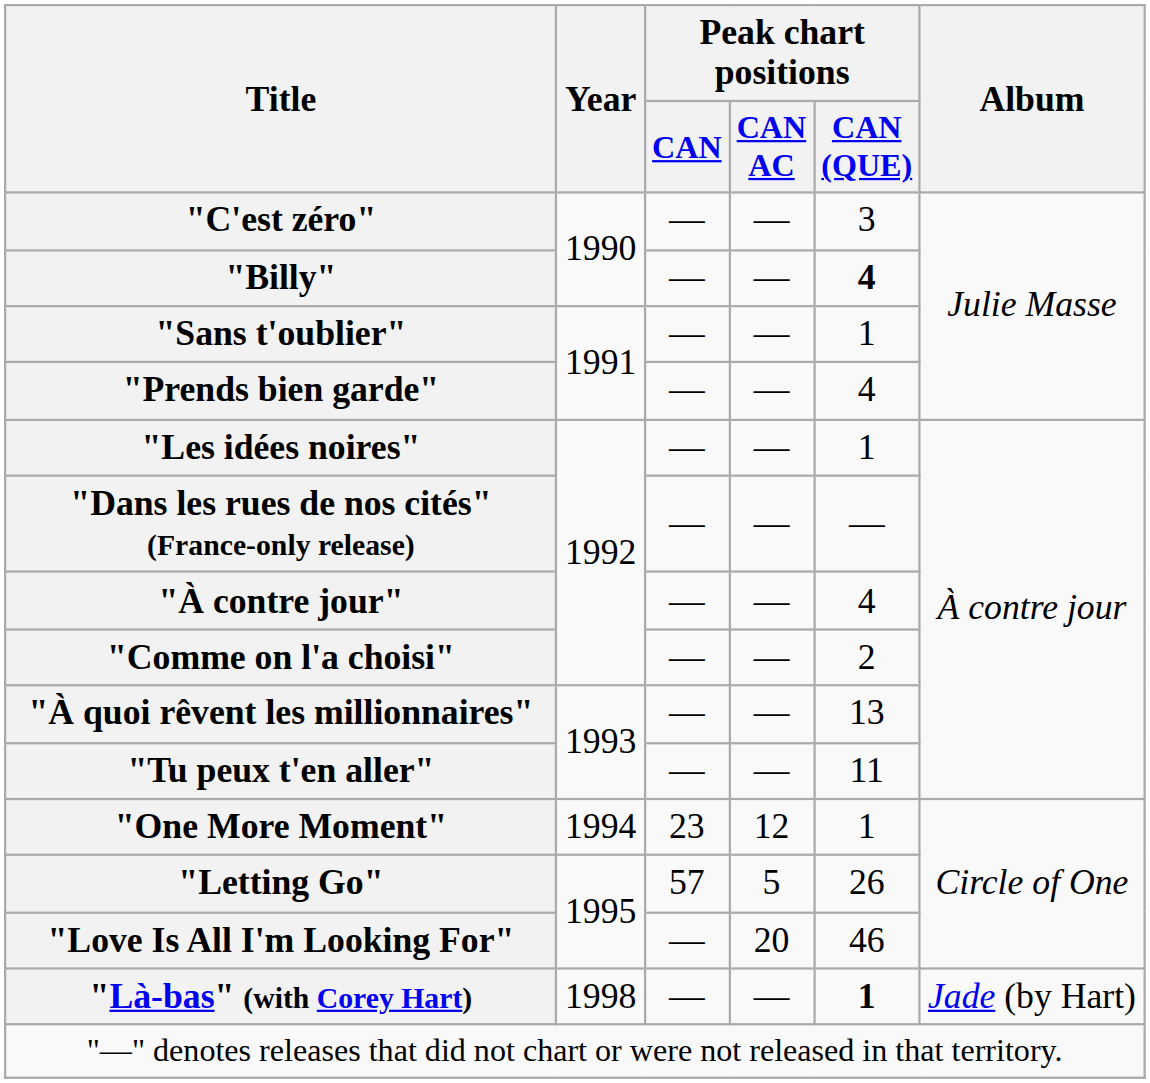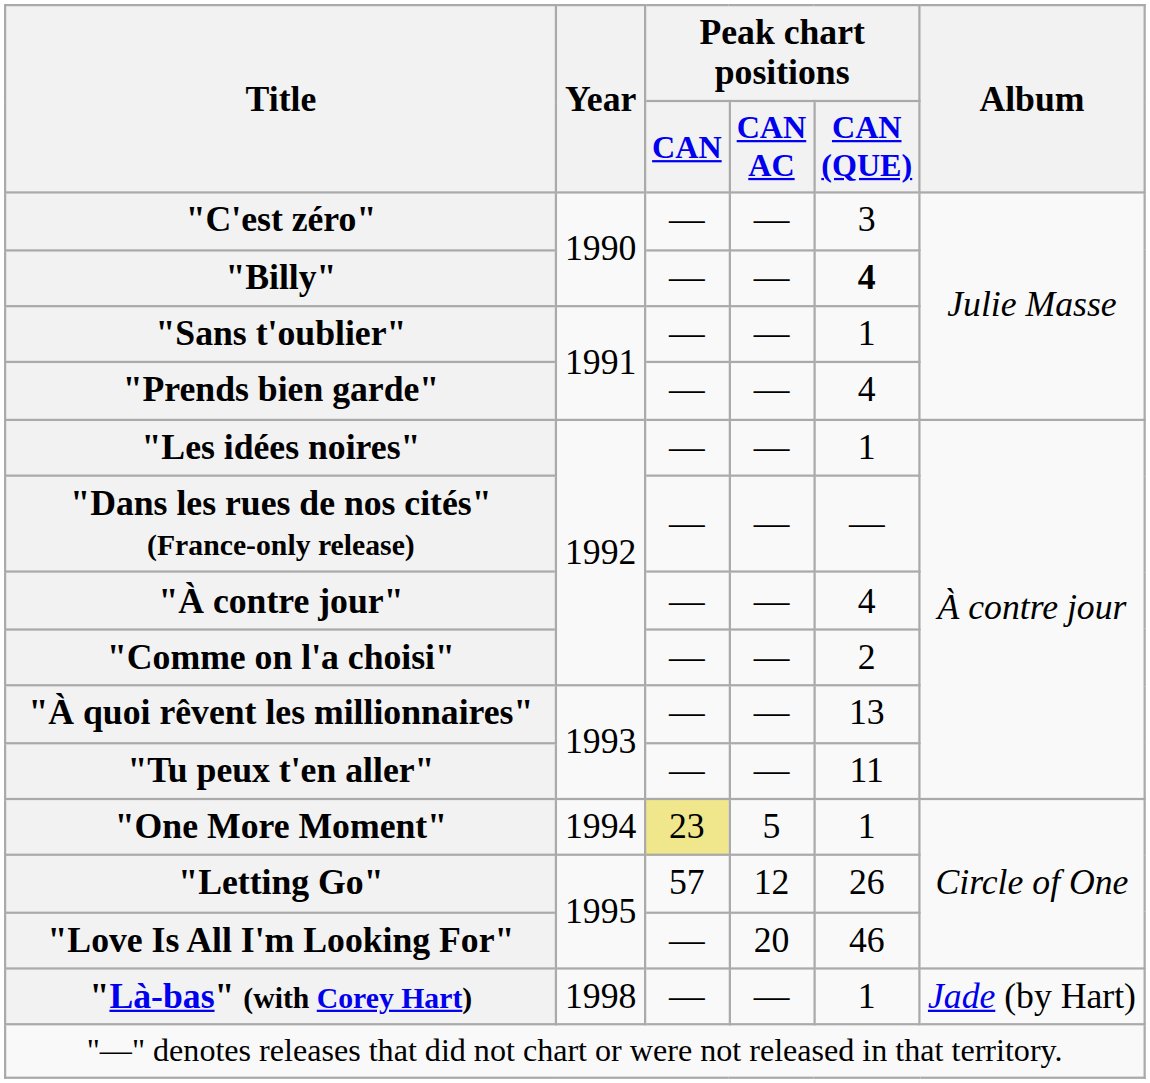"One More Moment" | Peak chart positions / CAN: no background -> khaki background
"One More Moment" | Peak chart positions / CAN AC: 12 -> 5
"Letting Go" | Peak chart positions / CAN AC: 5 -> 12
"Là-bas" (with Corey Hart) | Peak chart positions / CAN (QUE): bold -> normal
